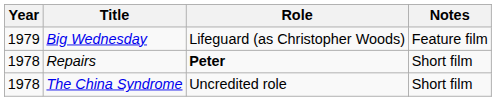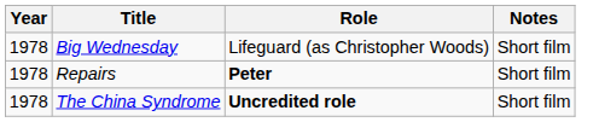Big Wednesday | Year: 1979 -> 1978
Big Wednesday | Notes: Feature film -> Short film
The China Syndrome | Role: normal -> bold
